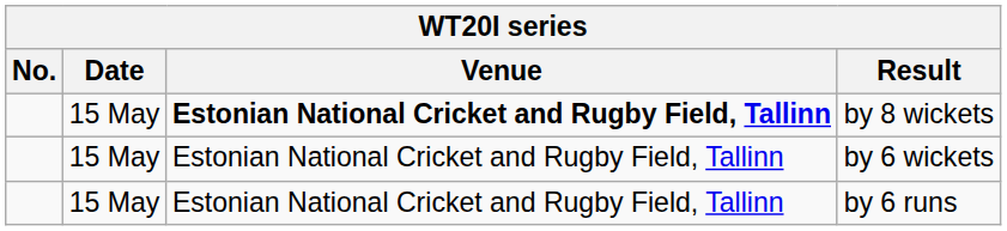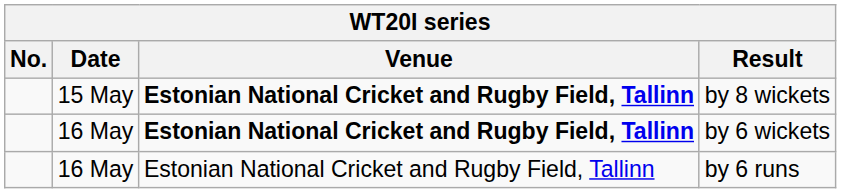by 6 wickets | Date: 15 May -> 16 May
by 6 wickets | Venue: normal -> bold
by 6 runs | Date: 15 May -> 16 May
